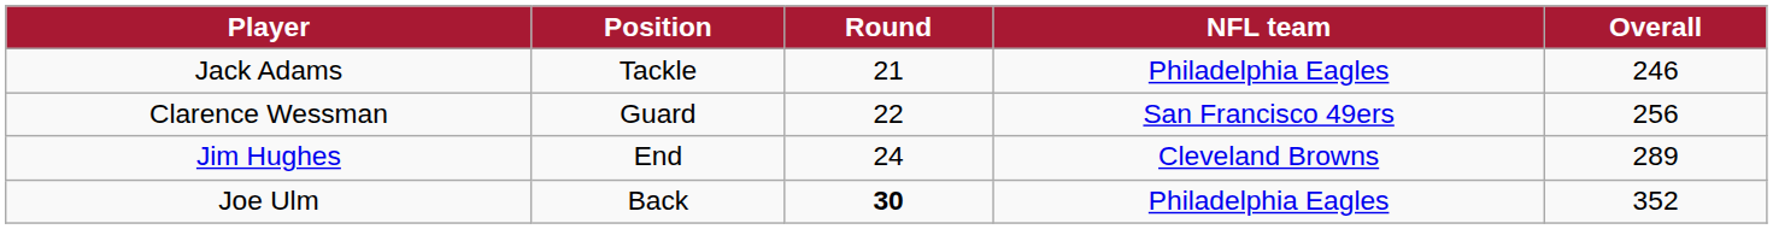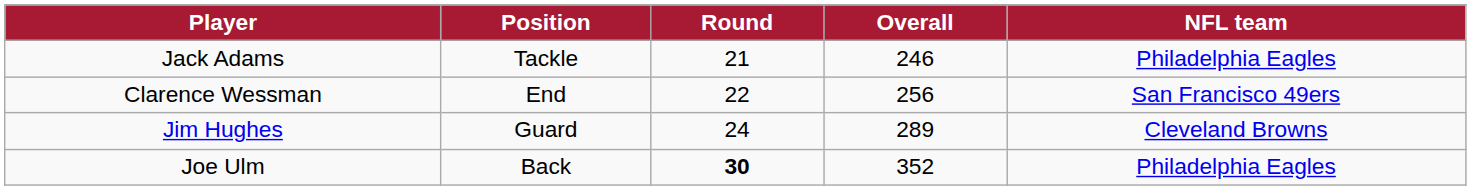columns swapped: Overall <-> NFL team
Clarence Wessman | Position: Guard -> End
Jim Hughes | Position: End -> Guard
